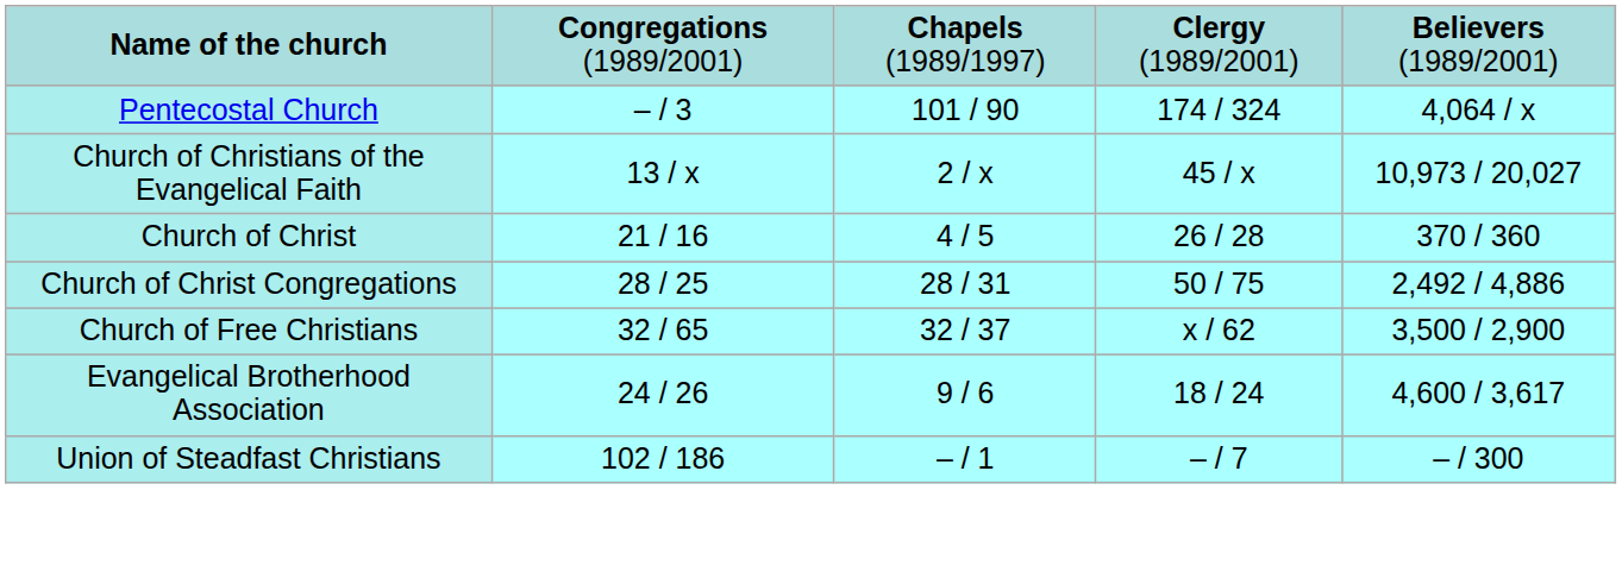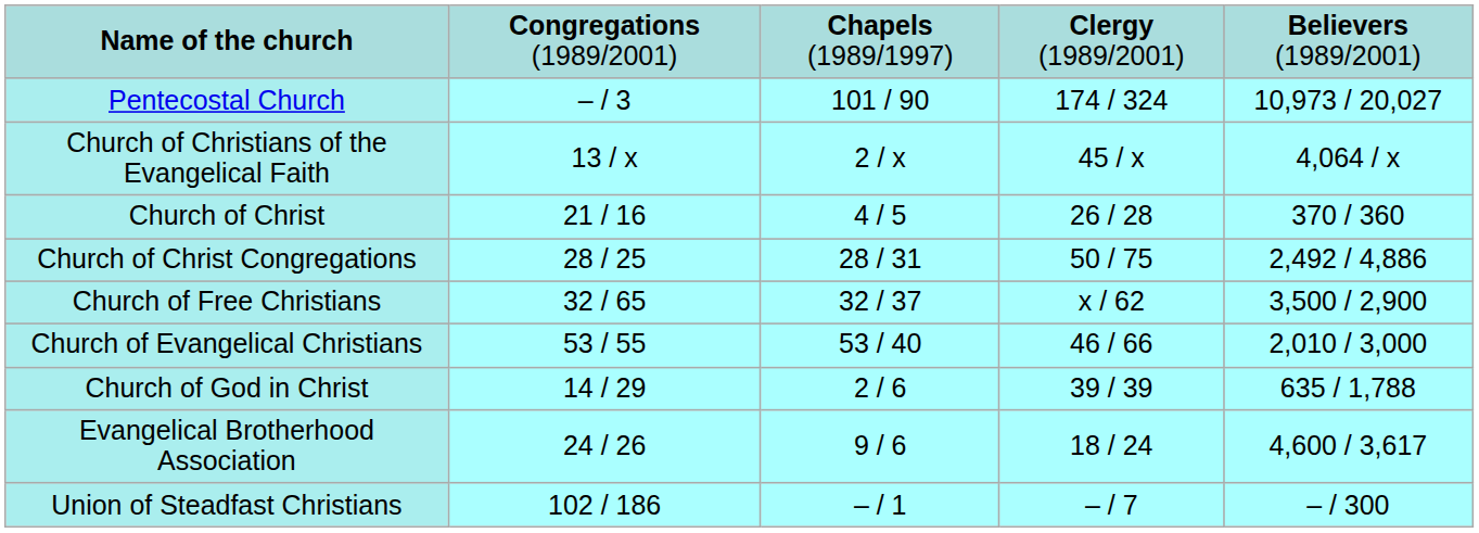Pentecostal Church | column 5: 4,064 / x -> 10,973 / 20,027
Church of Christians of the Evangelical Faith | column 5: 10,973 / 20,027 -> 4,064 / x
+ row: Church of Evangelical Christians | 53 / 55 | 53 / 40 | 46 / 66 | 2,010 / 3,000
+ row: Church of God in Christ | 14 / 29 | 2 / 6 | 39 / 39 | 635 / 1,788
